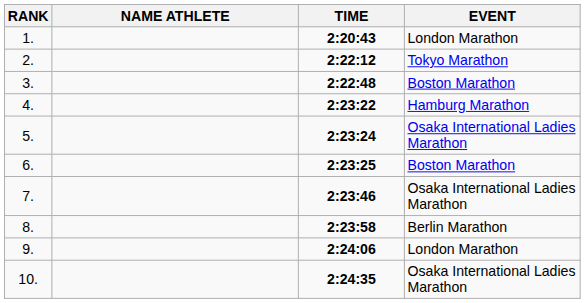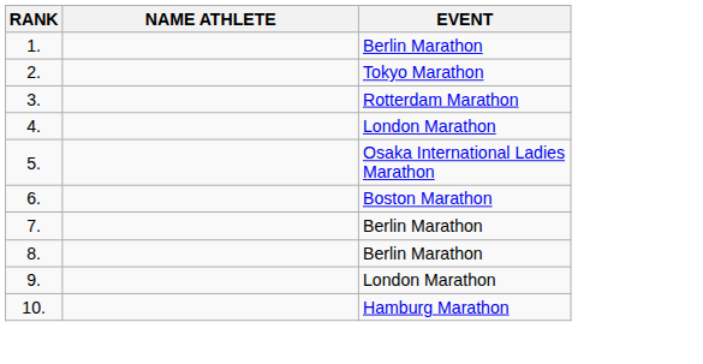- column: TIME | 2:20:43 | 2:22:12 | 2:22:48 | 2:23:22 | 2:23:24 | 2:23:25 | 2:23:46 | 2:23:58 | 2:24:06 | 2:24:35
1. | EVENT: London Marathon -> Berlin Marathon
3. | EVENT: Boston Marathon -> Rotterdam Marathon
4. | EVENT: Hamburg Marathon -> London Marathon
7. | EVENT: Osaka International Ladies Marathon -> Berlin Marathon
10. | EVENT: Osaka International Ladies Marathon -> Hamburg Marathon
